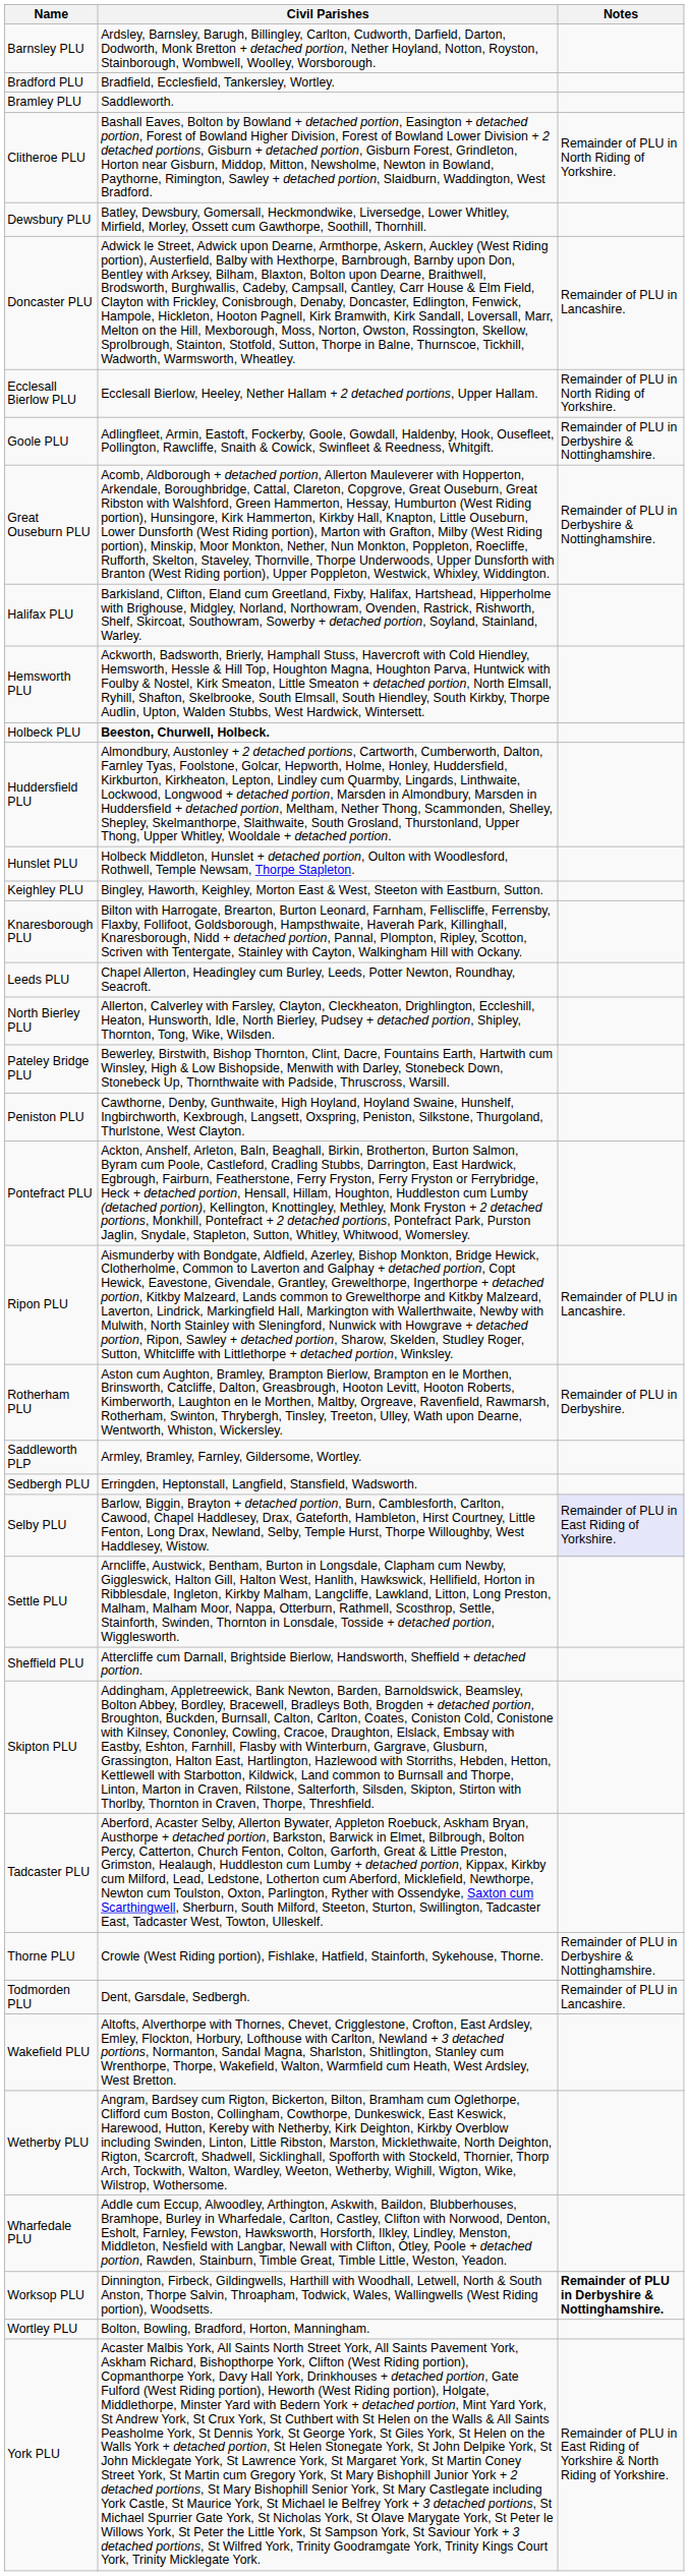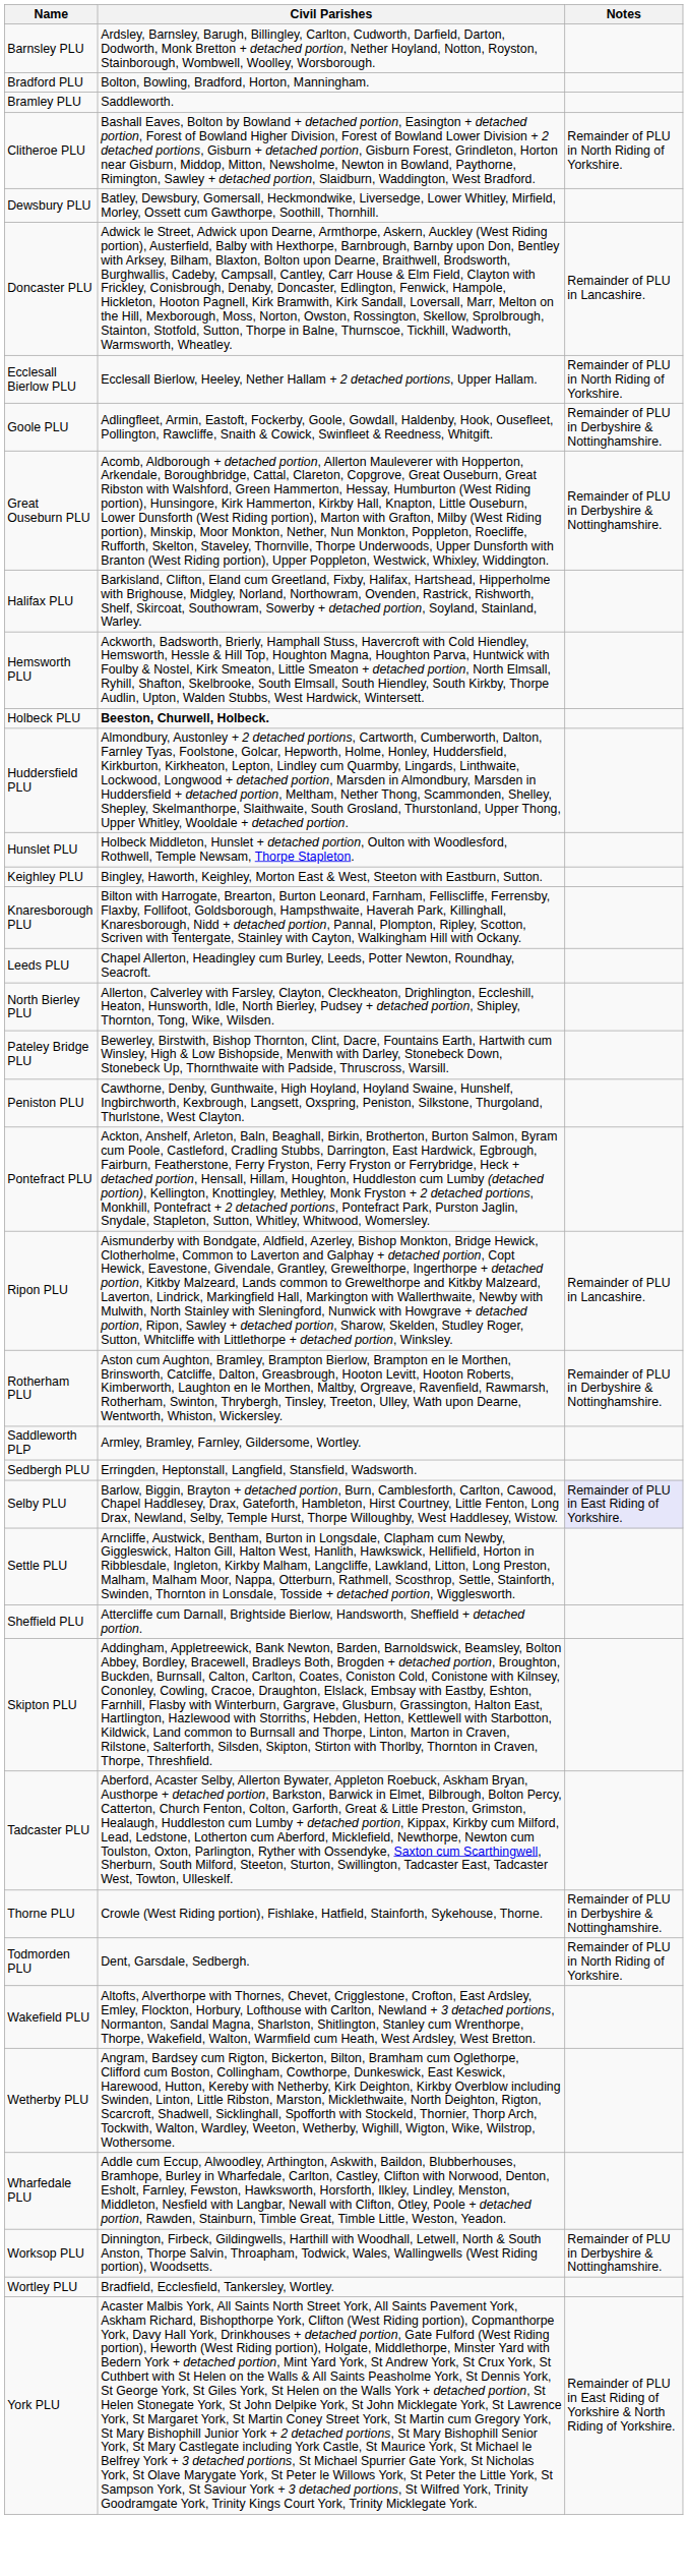Bradford PLU | Civil Parishes: Bradfield, Ecclesfield, Tankersley, Wortley. -> Bolton, Bowling, Bradford, Horton, Manningham.
Rotherham PLU | Notes: Remainder of PLU in Derbyshire. -> Remainder of PLU in Derbyshire & Nottinghamshire.
Todmorden PLU | Notes: Remainder of PLU in Lancashire. -> Remainder of PLU in North Riding of Yorkshire.
Worksop PLU | Notes: bold -> normal
Wortley PLU | Civil Parishes: Bolton, Bowling, Bradford, Horton, Manningham. -> Bradfield, Ecclesfield, Tankersley, Wortley.
